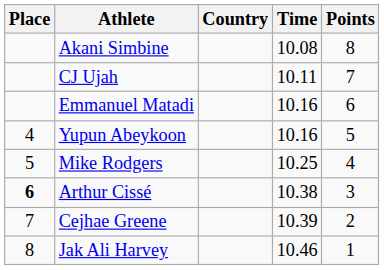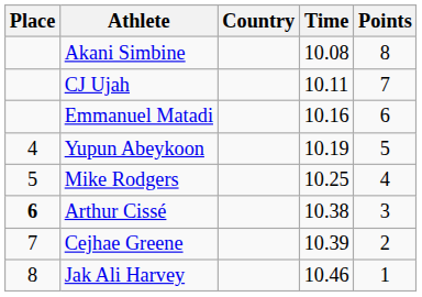Yupun Abeykoon | Time: 10.16 -> 10.19
